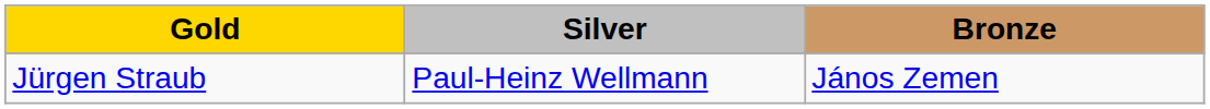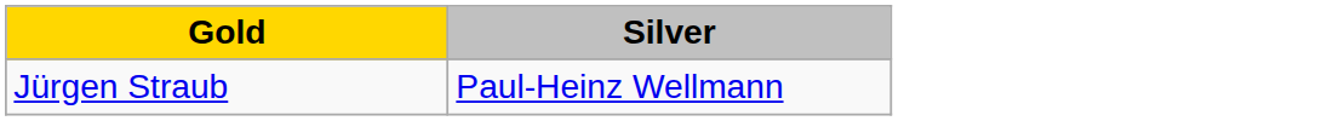- column: Bronze | János Zemen
